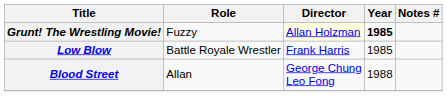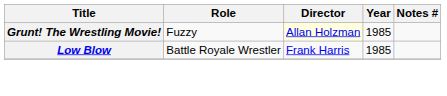Grunt! The Wrestling Movie! | Year: bold -> normal
- row: Blood Street | Allan | George Chung Leo Fong | 1988
